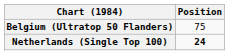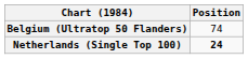Belgium (Ultratop 50 Flanders) | Position: 75 -> 74
